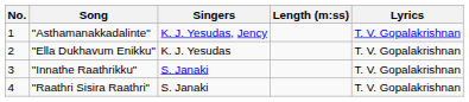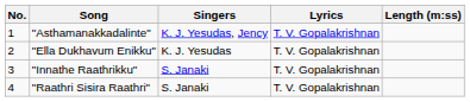columns swapped: Lyrics <-> Length (m:ss)
